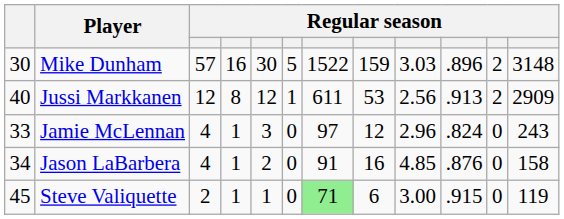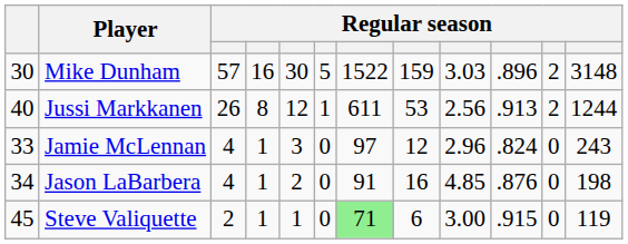Jussi Markkanen | column 3: 12 -> 26
Jussi Markkanen | column 12: 2909 -> 1244
Jason LaBarbera | column 12: 158 -> 198
